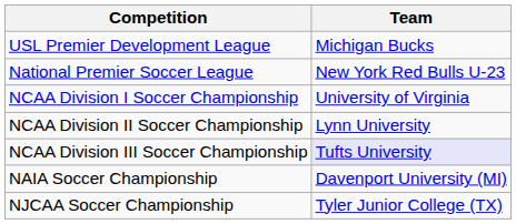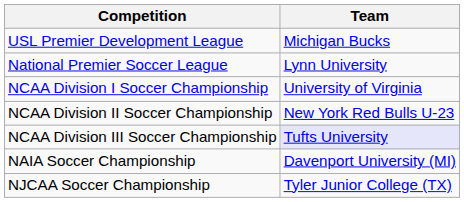National Premier Soccer League | Team: New York Red Bulls U-23 -> Lynn University
NCAA Division II Soccer Championship | Team: Lynn University -> New York Red Bulls U-23
